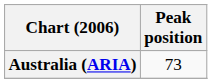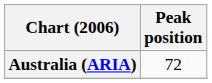Australia (ARIA) | Peak position: 73 -> 72
